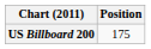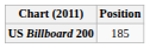US Billboard 200 | Position: 175 -> 185
